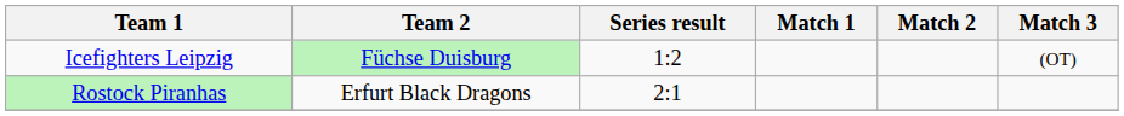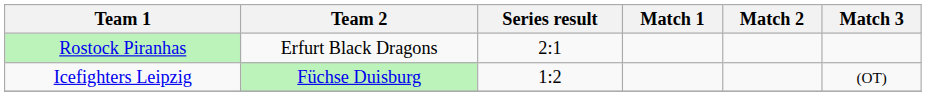rows swapped: Rostock Piranhas <-> Icefighters Leipzig
